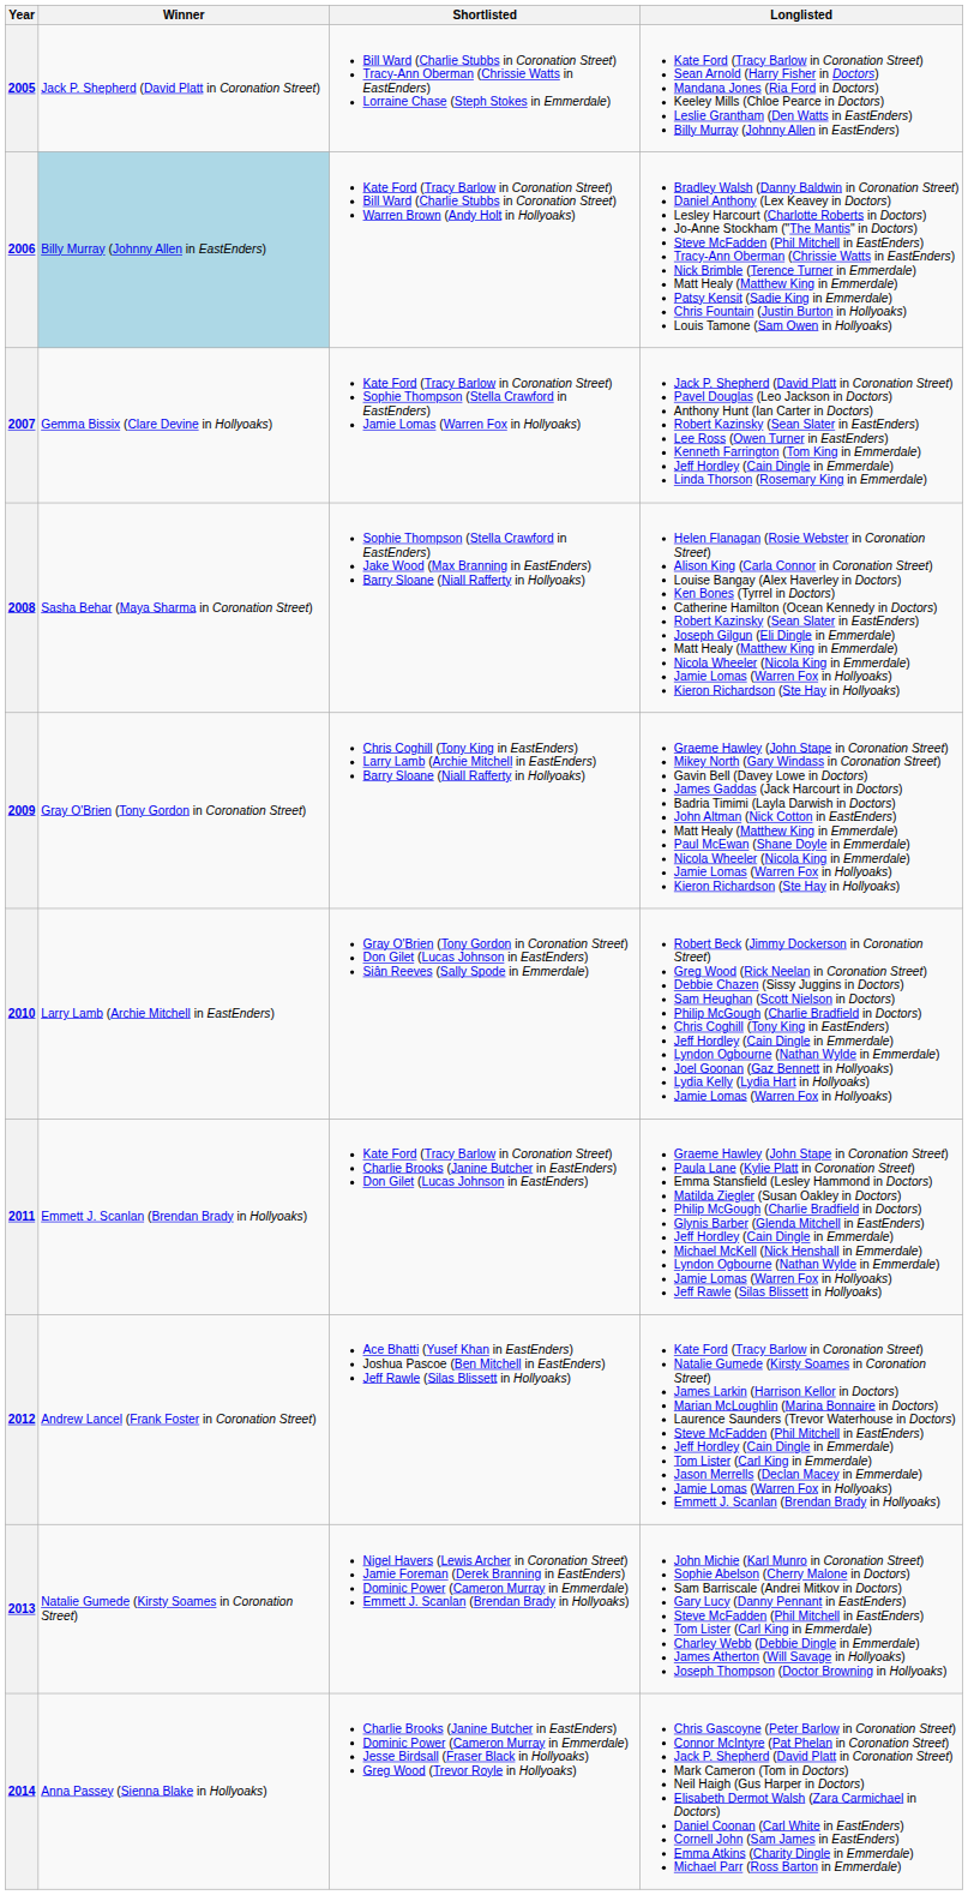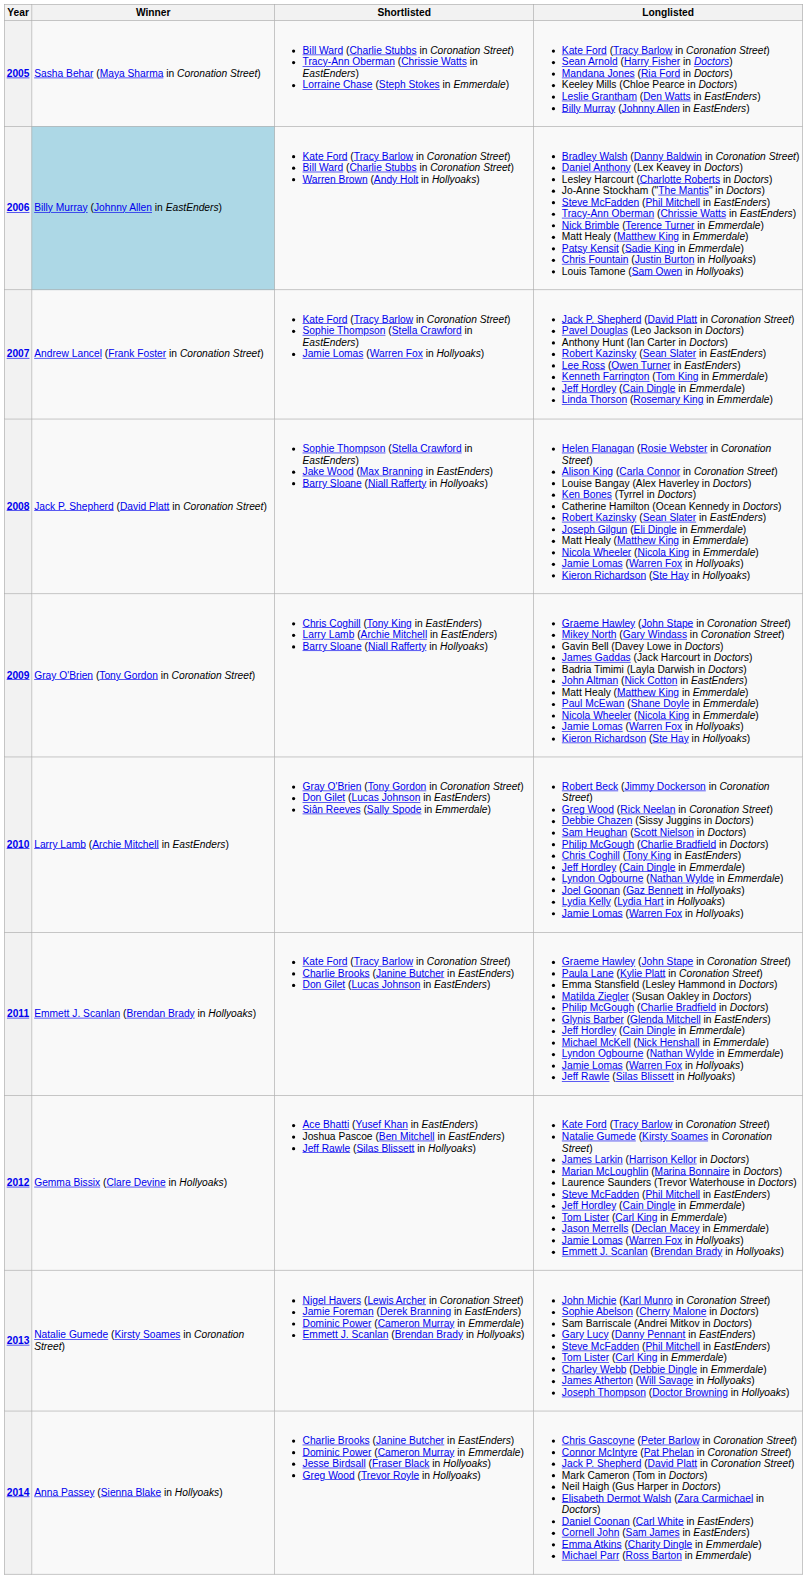2005 | Winner: Jack P. Shepherd (David Platt in Coronation Street) -> Sasha Behar (Maya Sharma in Coronation Street)
2007 | Winner: Gemma Bissix (Clare Devine in Hollyoaks) -> Andrew Lancel (Frank Foster in Coronation Street)
2008 | Winner: Sasha Behar (Maya Sharma in Coronation Street) -> Jack P. Shepherd (David Platt in Coronation Street)
2012 | Winner: Andrew Lancel (Frank Foster in Coronation Street) -> Gemma Bissix (Clare Devine in Hollyoaks)
